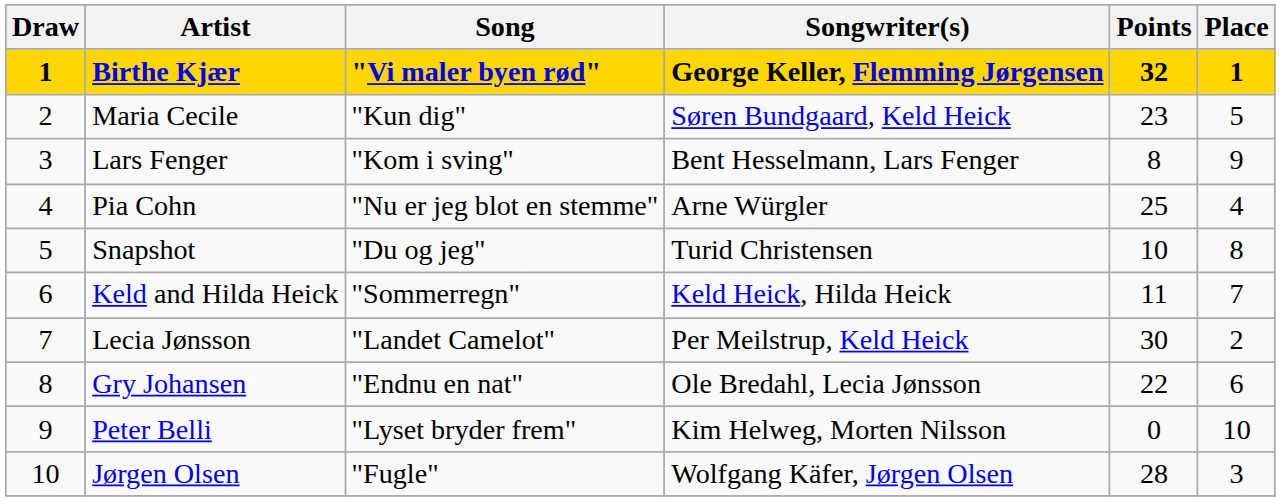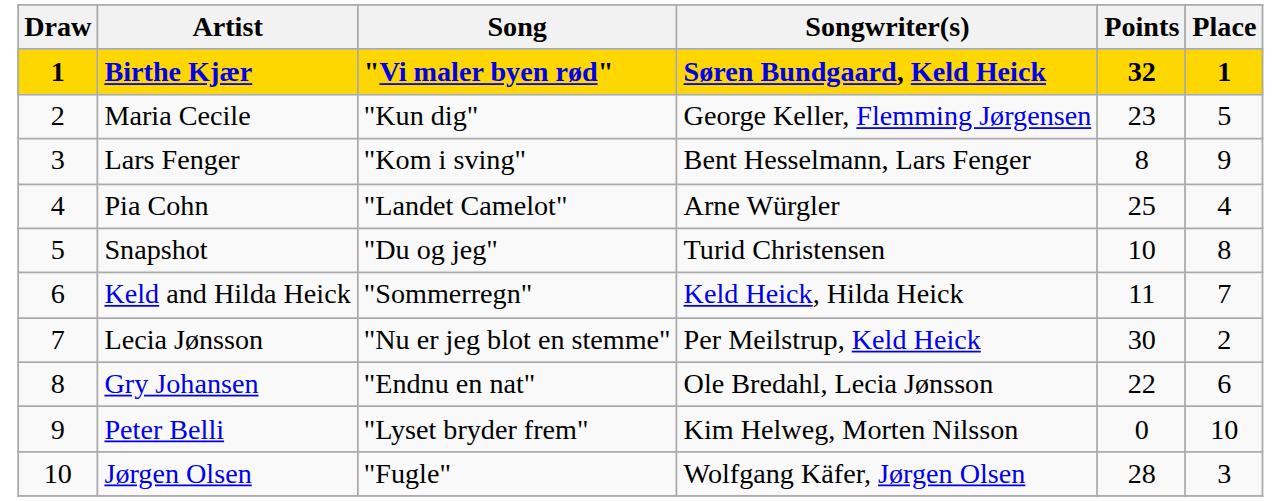Birthe Kjær | Songwriter(s): George Keller, Flemming Jørgensen -> Søren Bundgaard, Keld Heick
Maria Cecile | Songwriter(s): Søren Bundgaard, Keld Heick -> George Keller, Flemming Jørgensen
Pia Cohn | Song: "Nu er jeg blot en stemme" -> "Landet Camelot"
Lecia Jønsson | Song: "Landet Camelot" -> "Nu er jeg blot en stemme"
